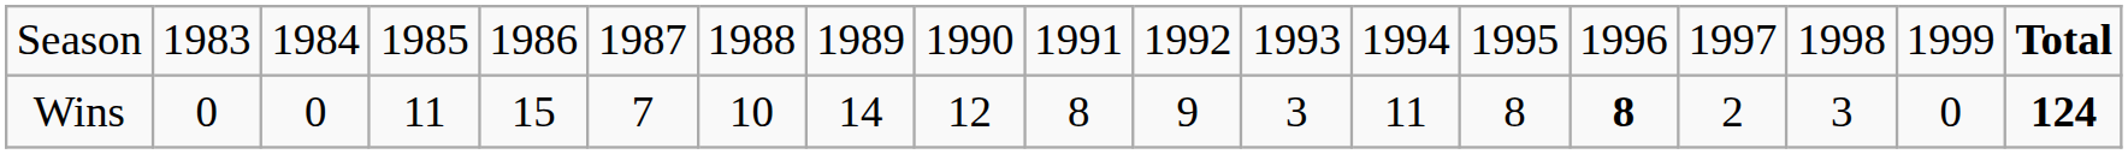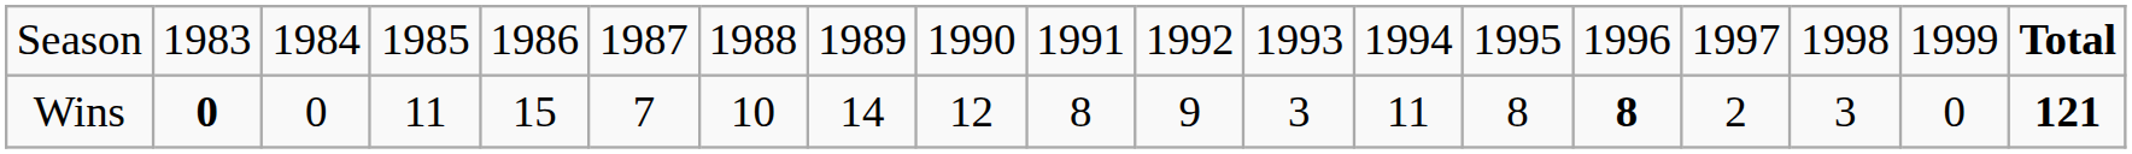Wins | column 2: normal -> bold
Wins | column 19: 124 -> 121
